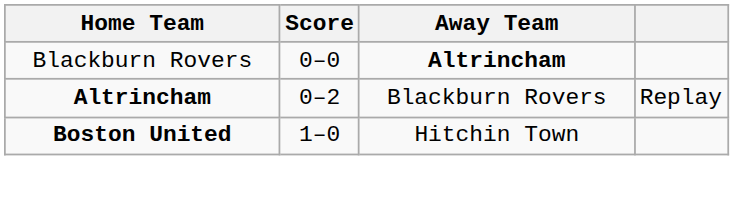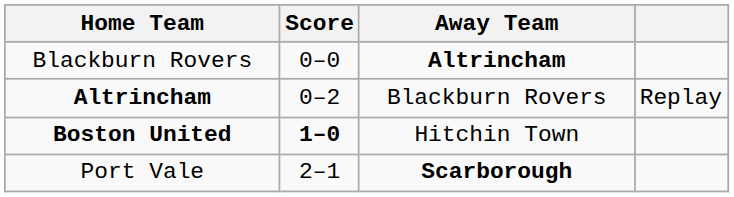Boston United | Score: normal -> bold
+ row: Port Vale | 2–1 | Scarborough
